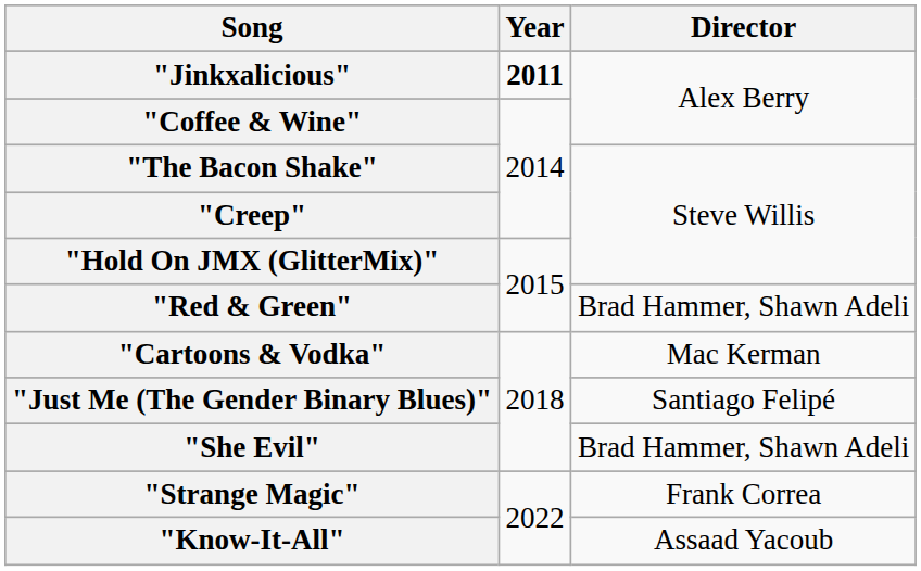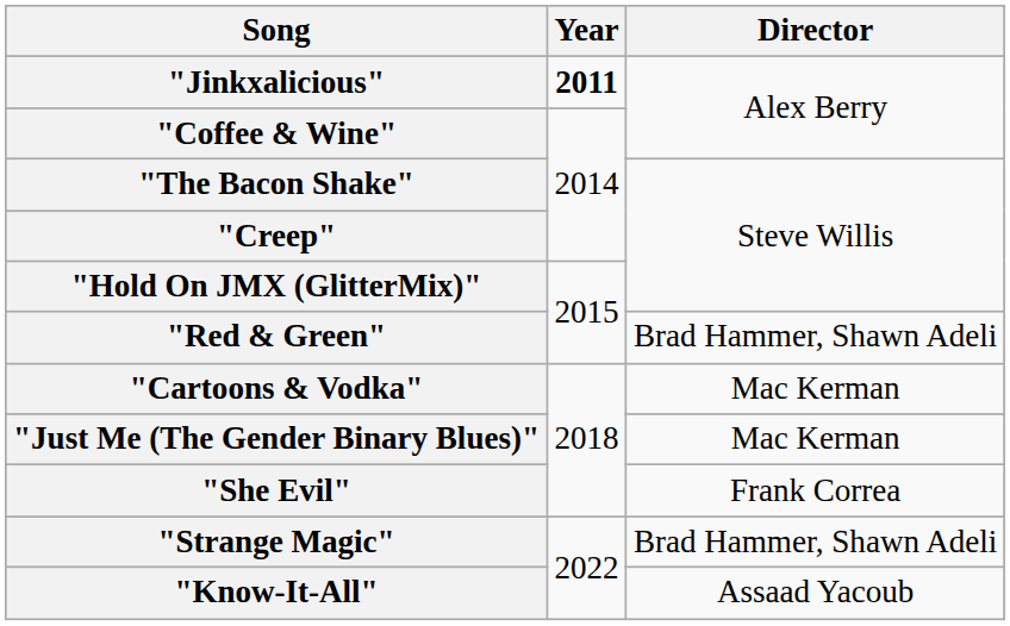"Just Me (The Gender Binary Blues)" | Director: Santiago Felipé -> Mac Kerman
"She Evil" | Director: Brad Hammer, Shawn Adeli -> Frank Correa
"Strange Magic" | Director: Frank Correa -> Brad Hammer, Shawn Adeli
